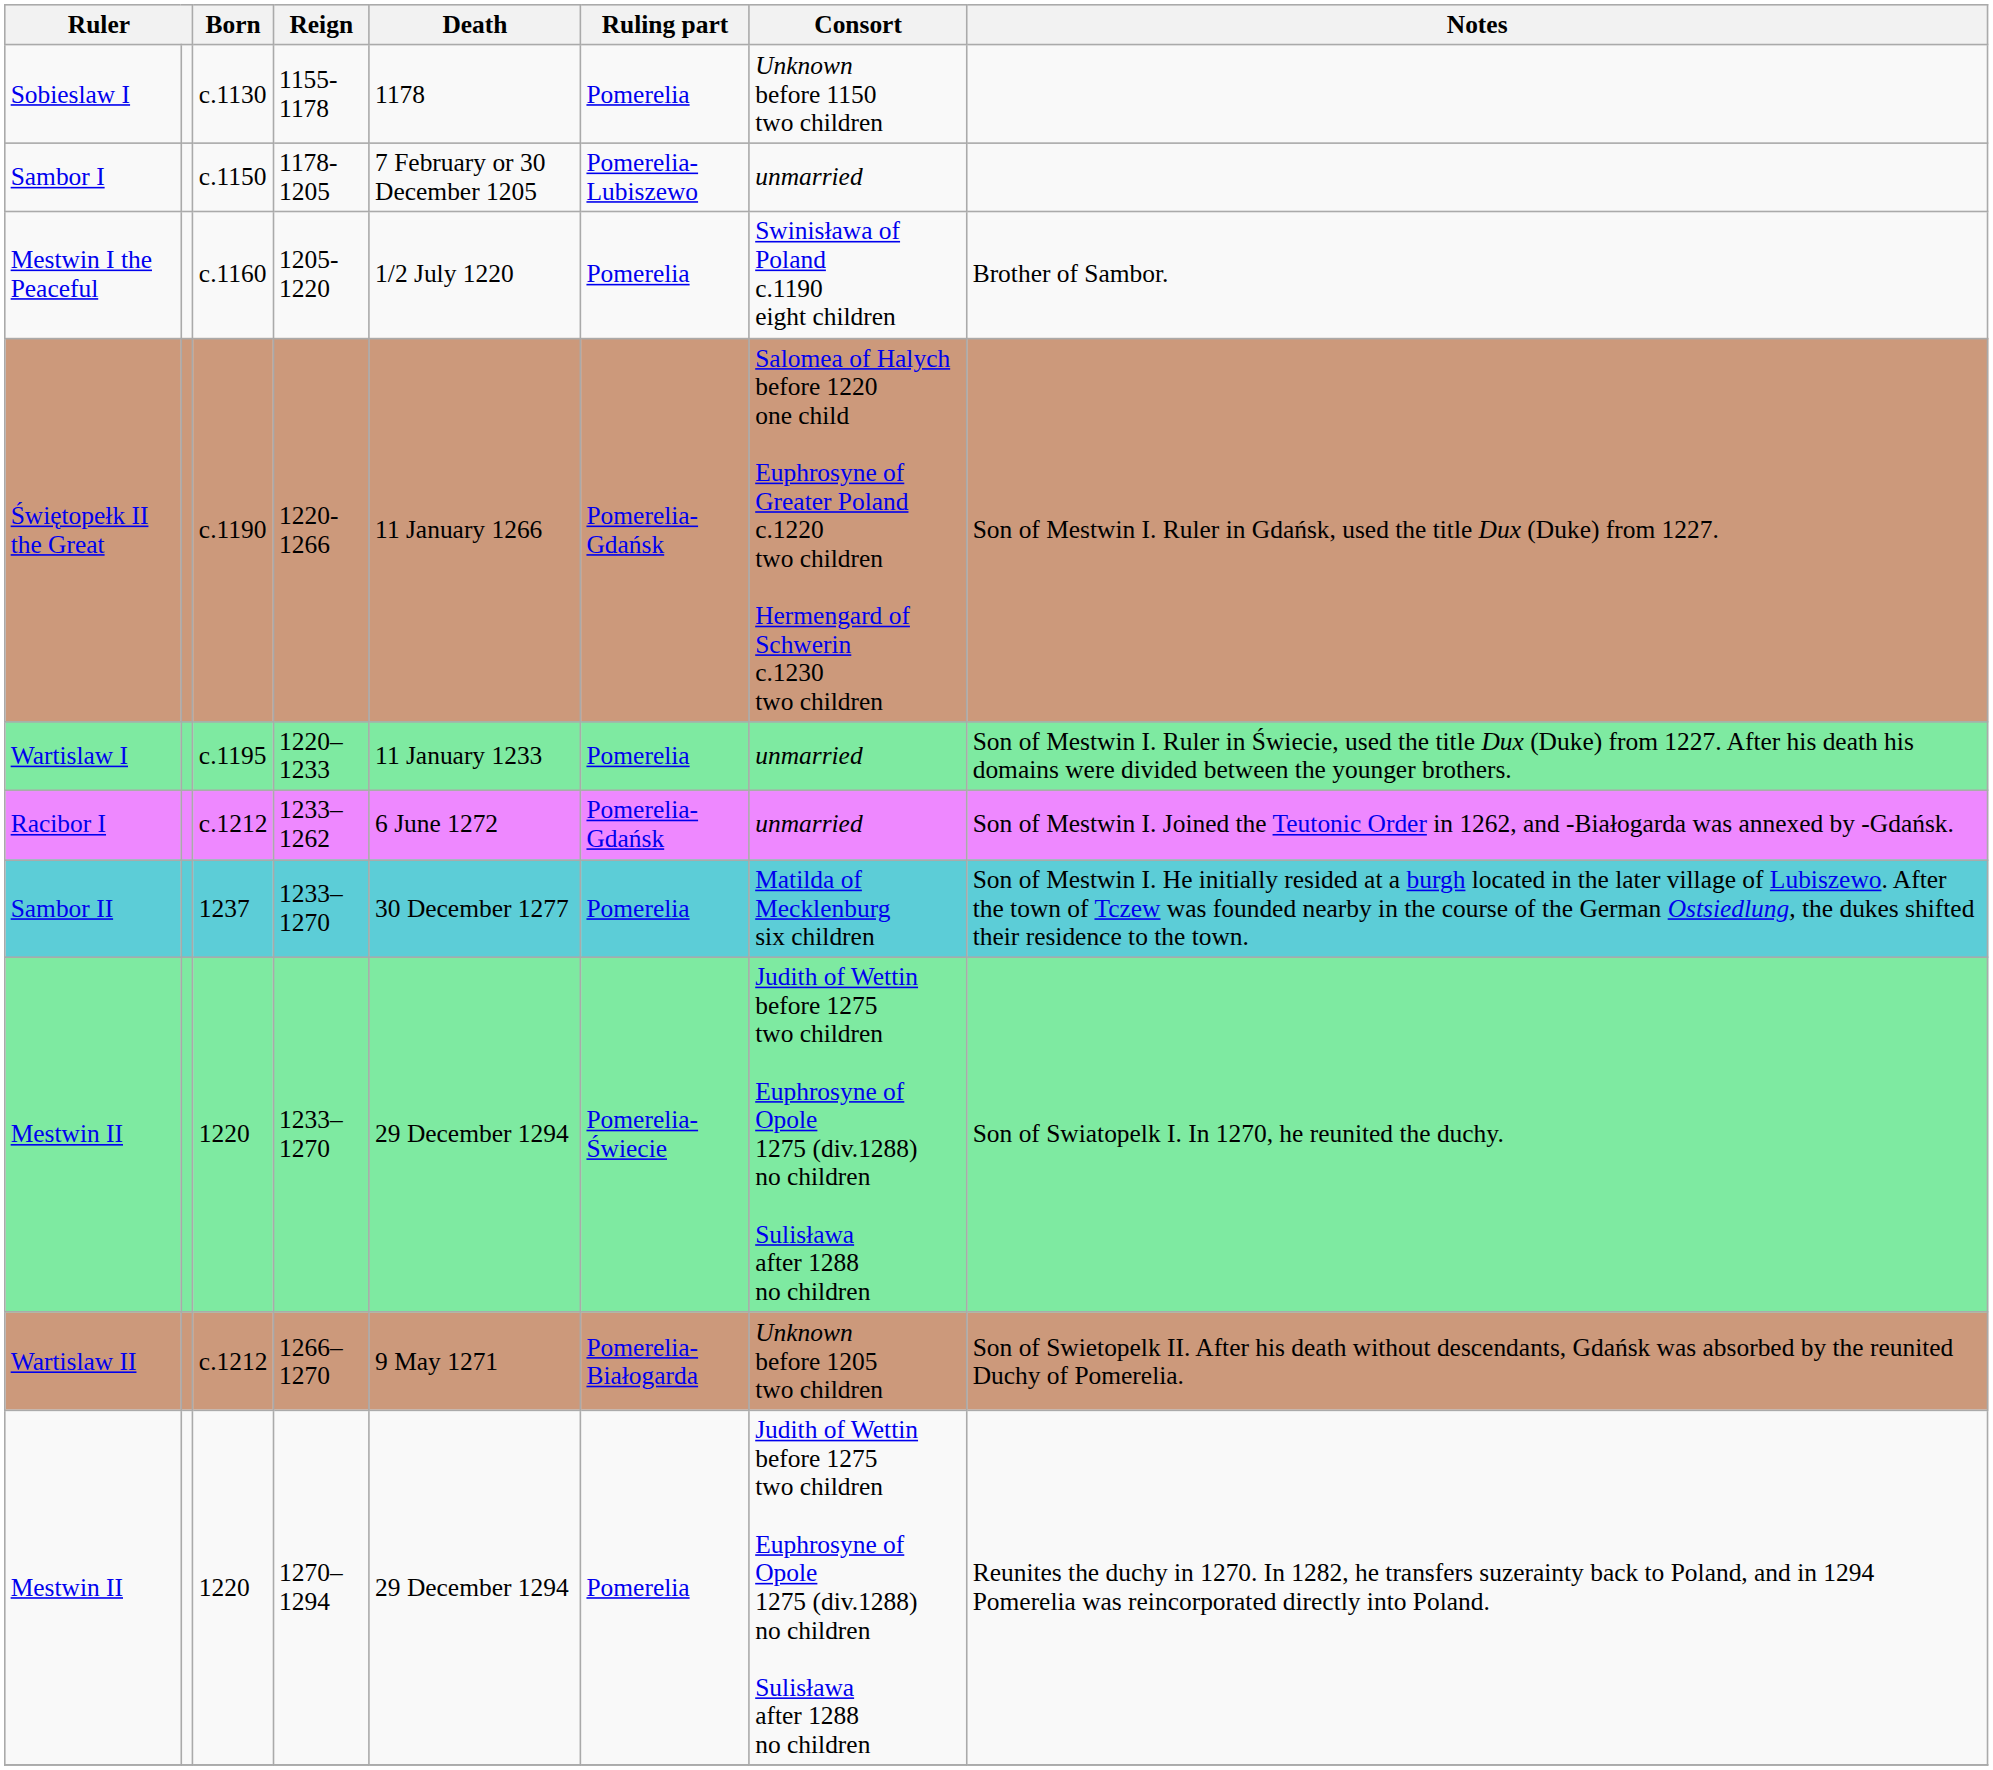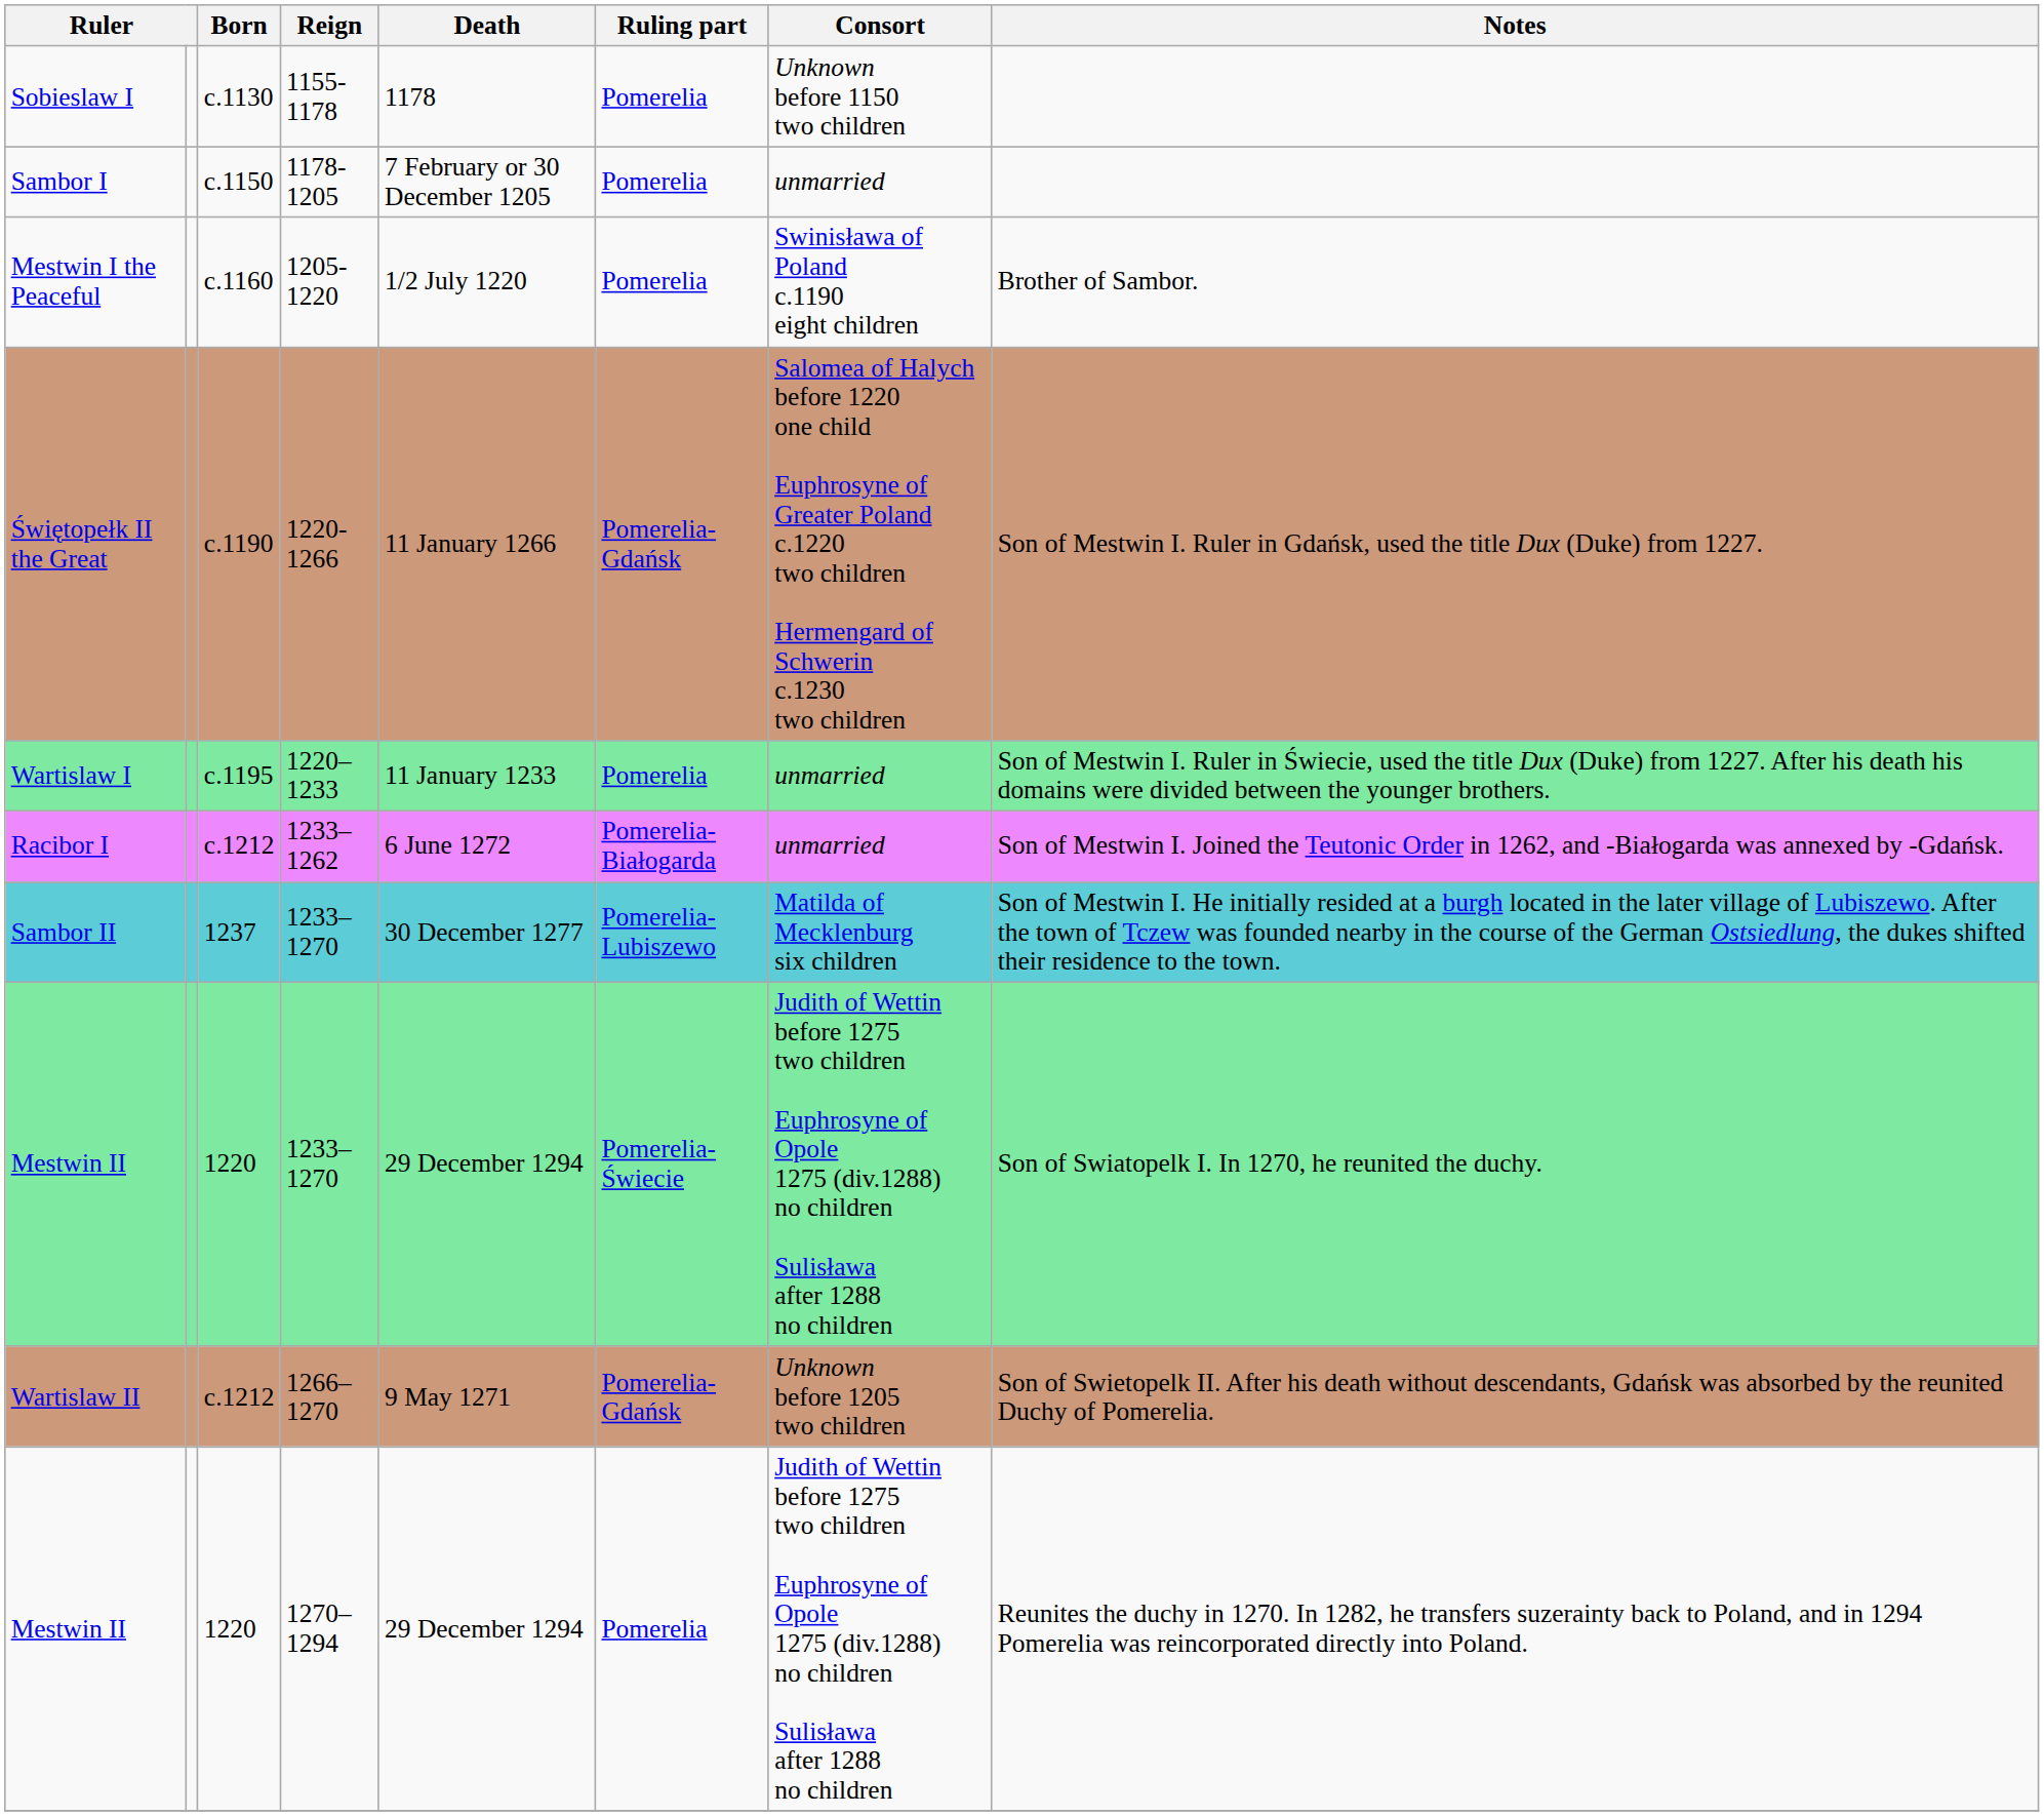Sambor I | Ruling part: Pomerelia-Lubiszewo -> Pomerelia
Racibor I | Ruling part: Pomerelia-Gdańsk -> Pomerelia-Białogarda
Sambor II | Ruling part: Pomerelia -> Pomerelia-Lubiszewo
Wartislaw II | Ruling part: Pomerelia-Białogarda -> Pomerelia-Gdańsk
